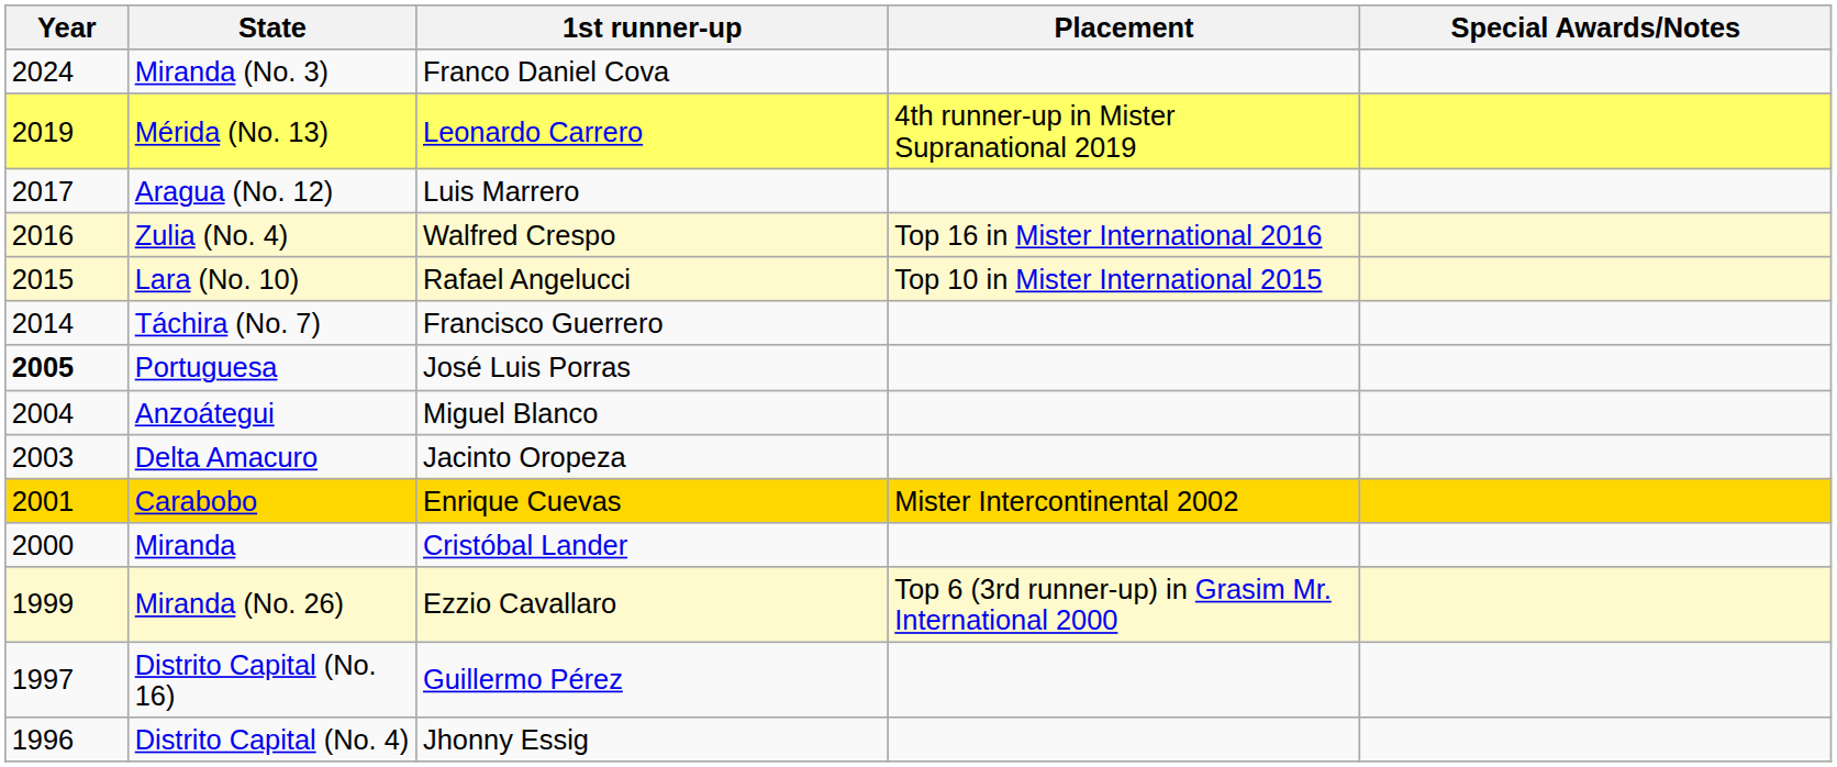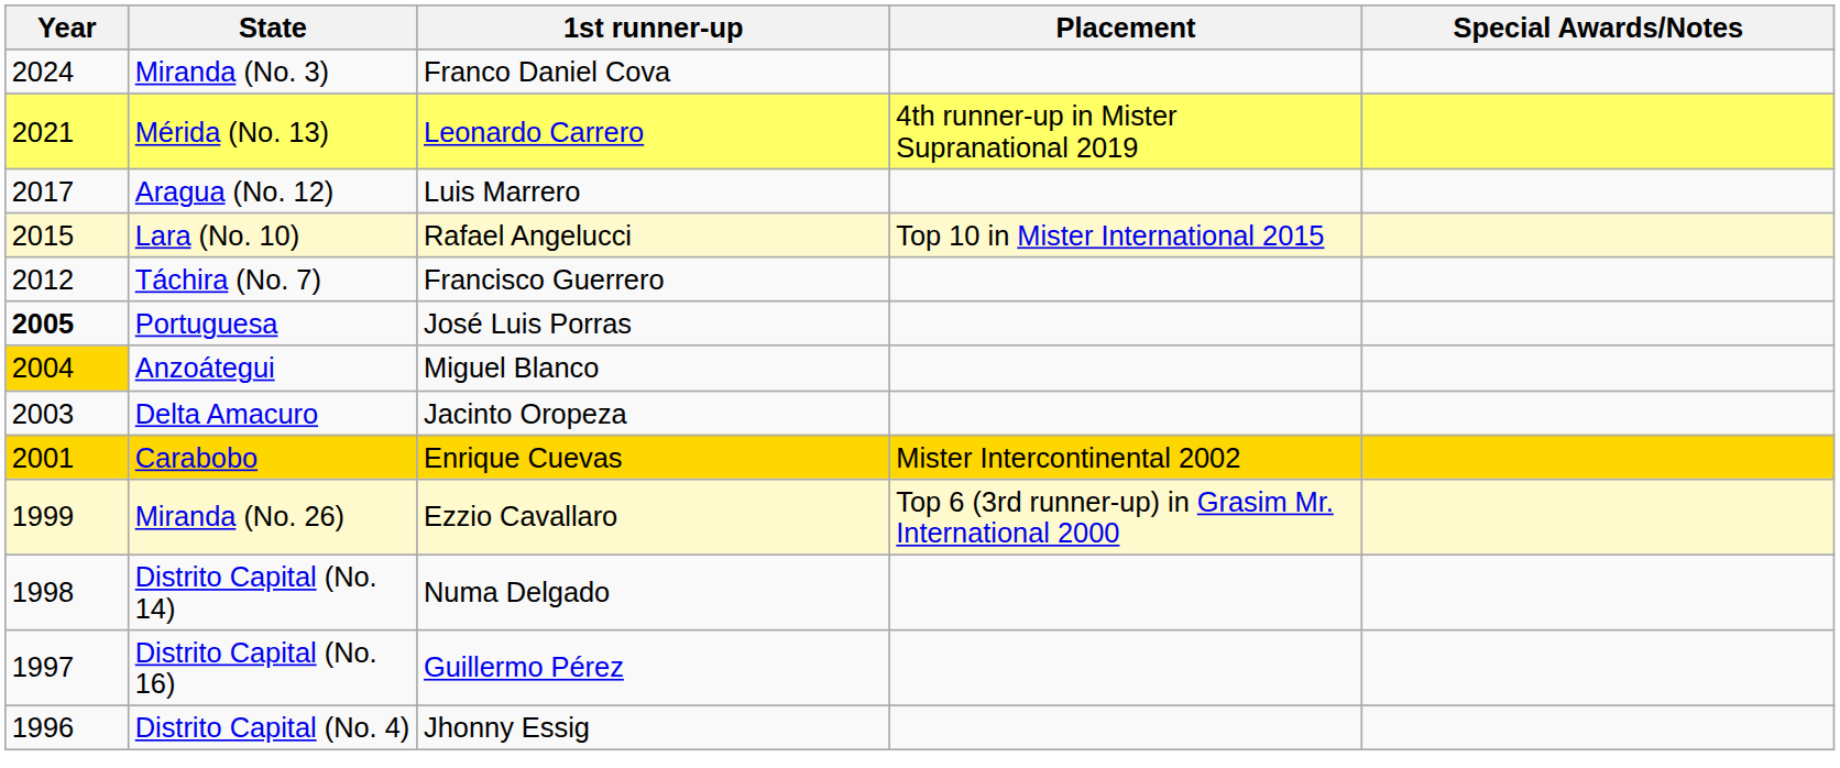Mérida (No. 13) | Year: 2019 -> 2021
- row: 2016 | Zulia (No. 4) | Walfred Crespo | Top 16 in Mister International 2016
Táchira (No. 7) | Year: 2014 -> 2012
Anzoátegui | Year: no background -> gold background
- row: 2000 | Miranda | Cristóbal Lander
+ row: 1998 | Distrito Capital (No. 14) | Numa Delgado
